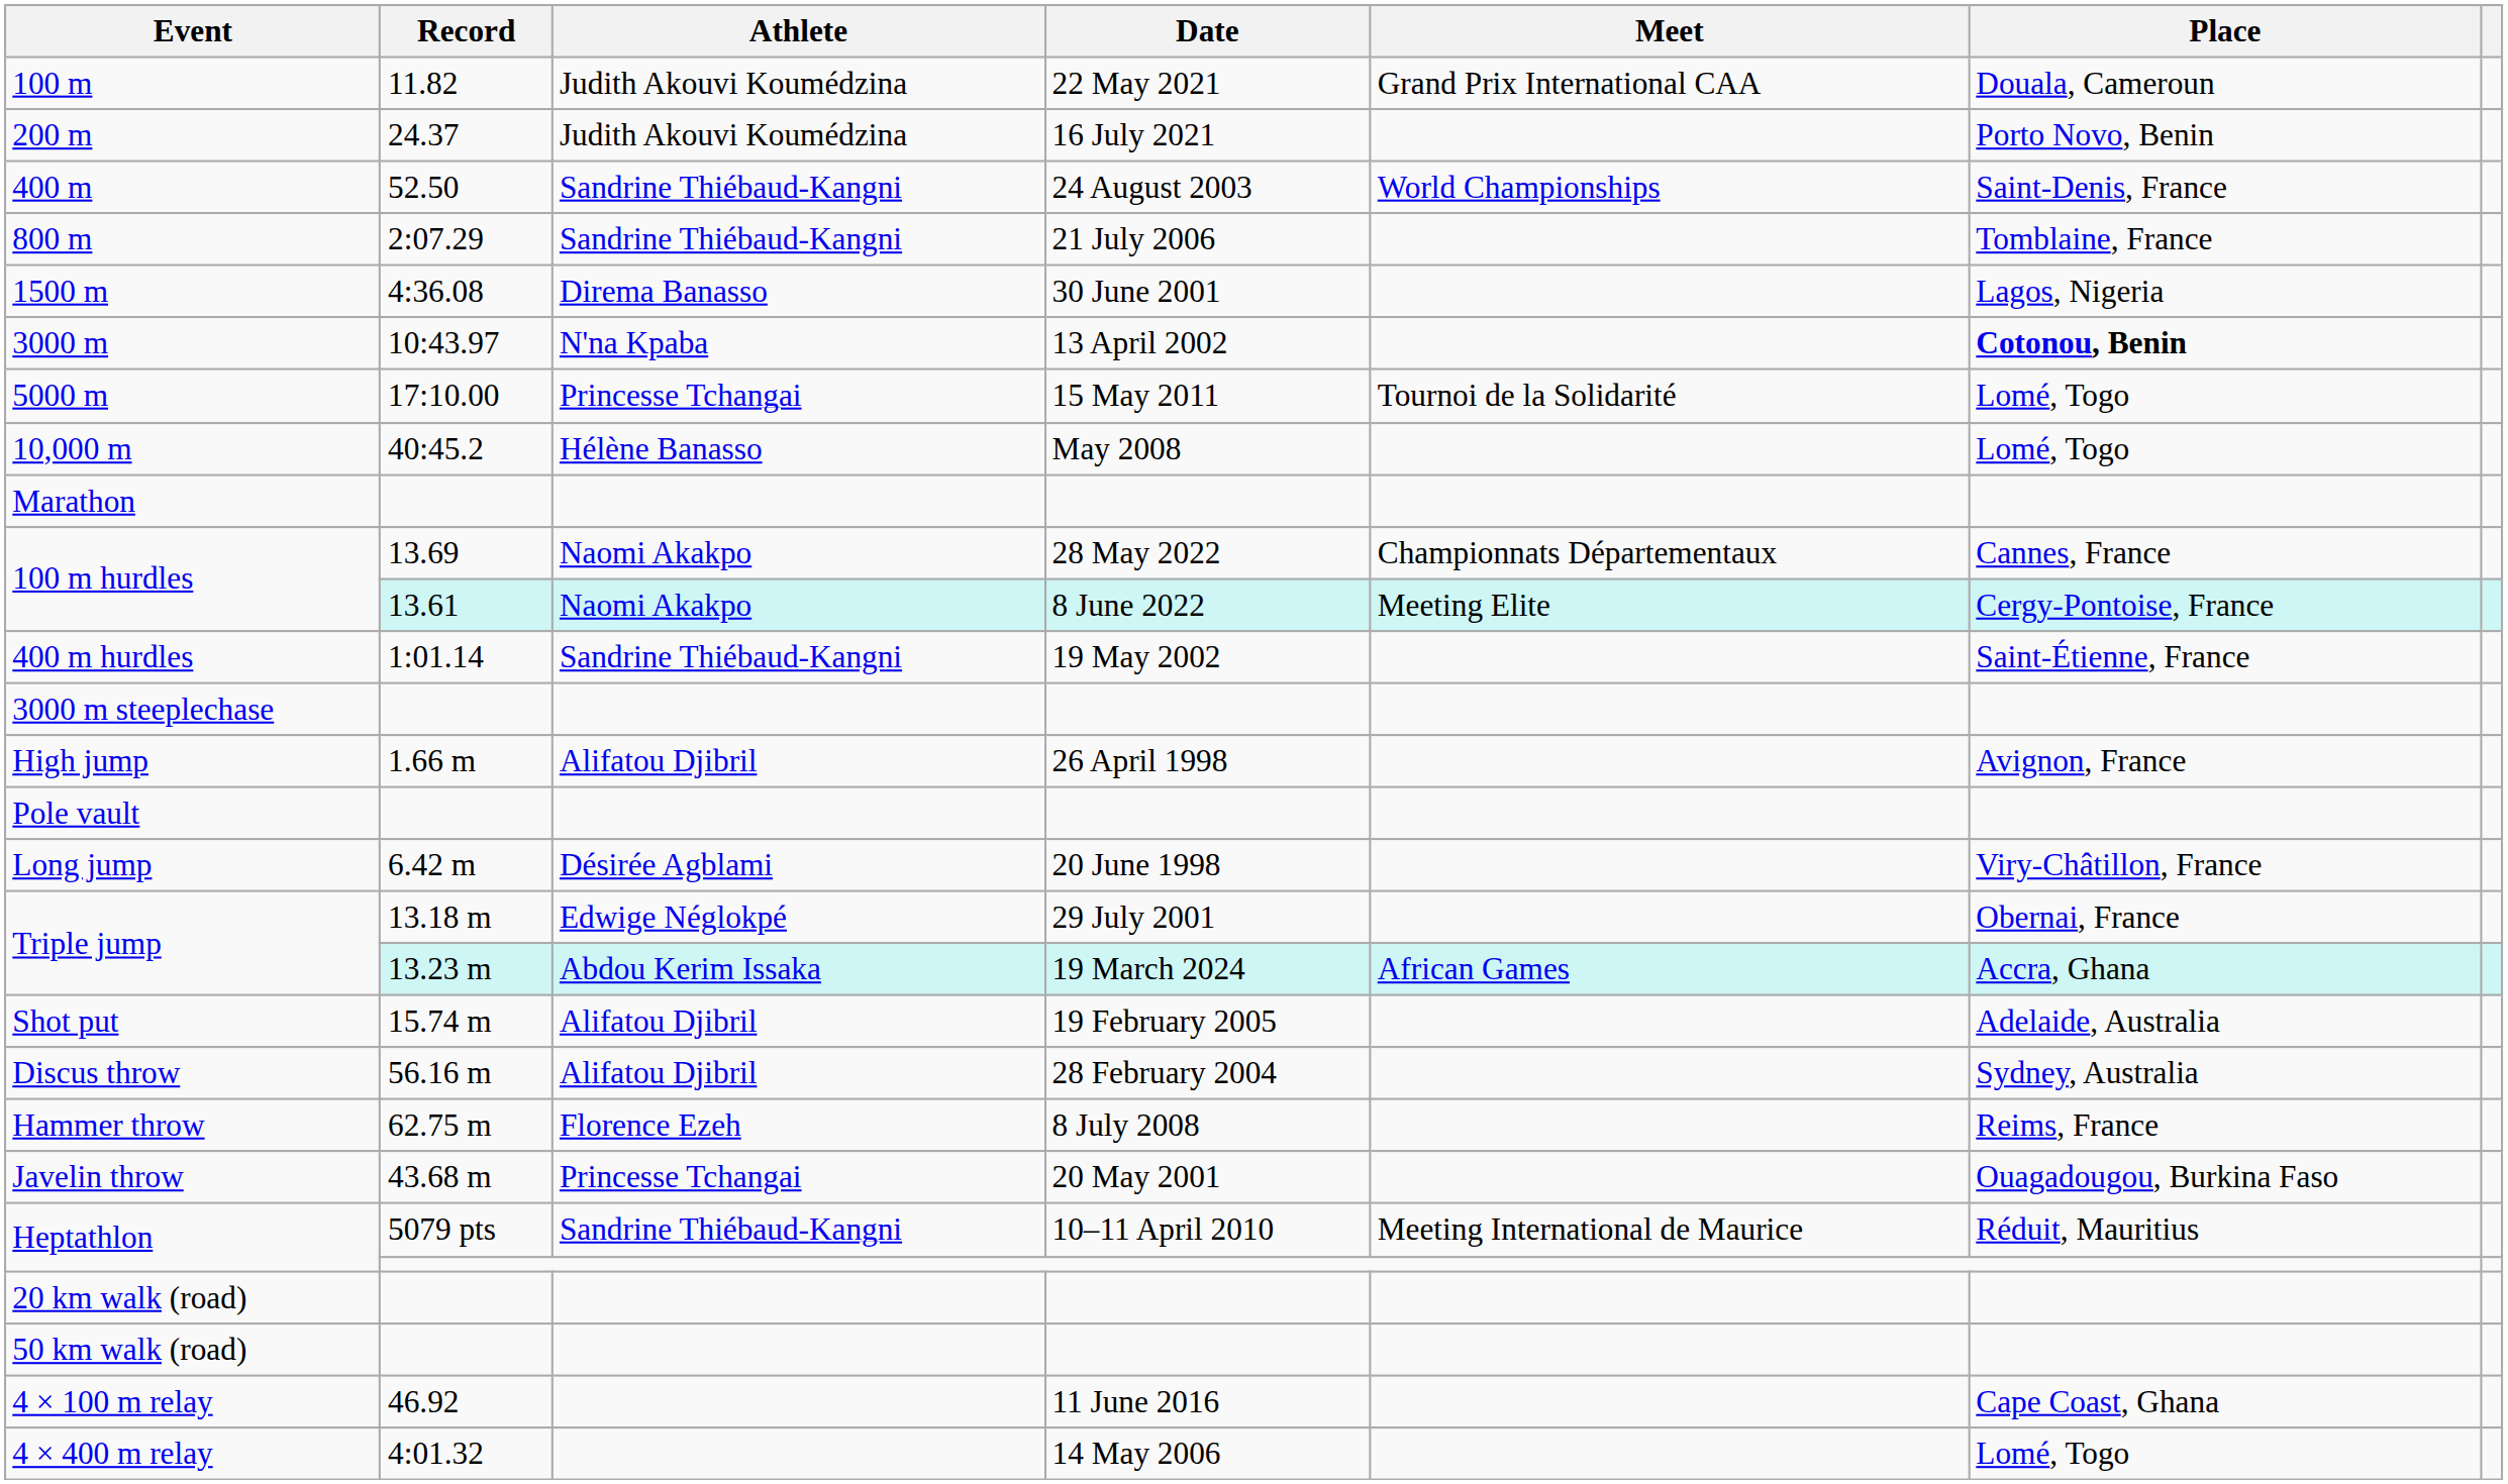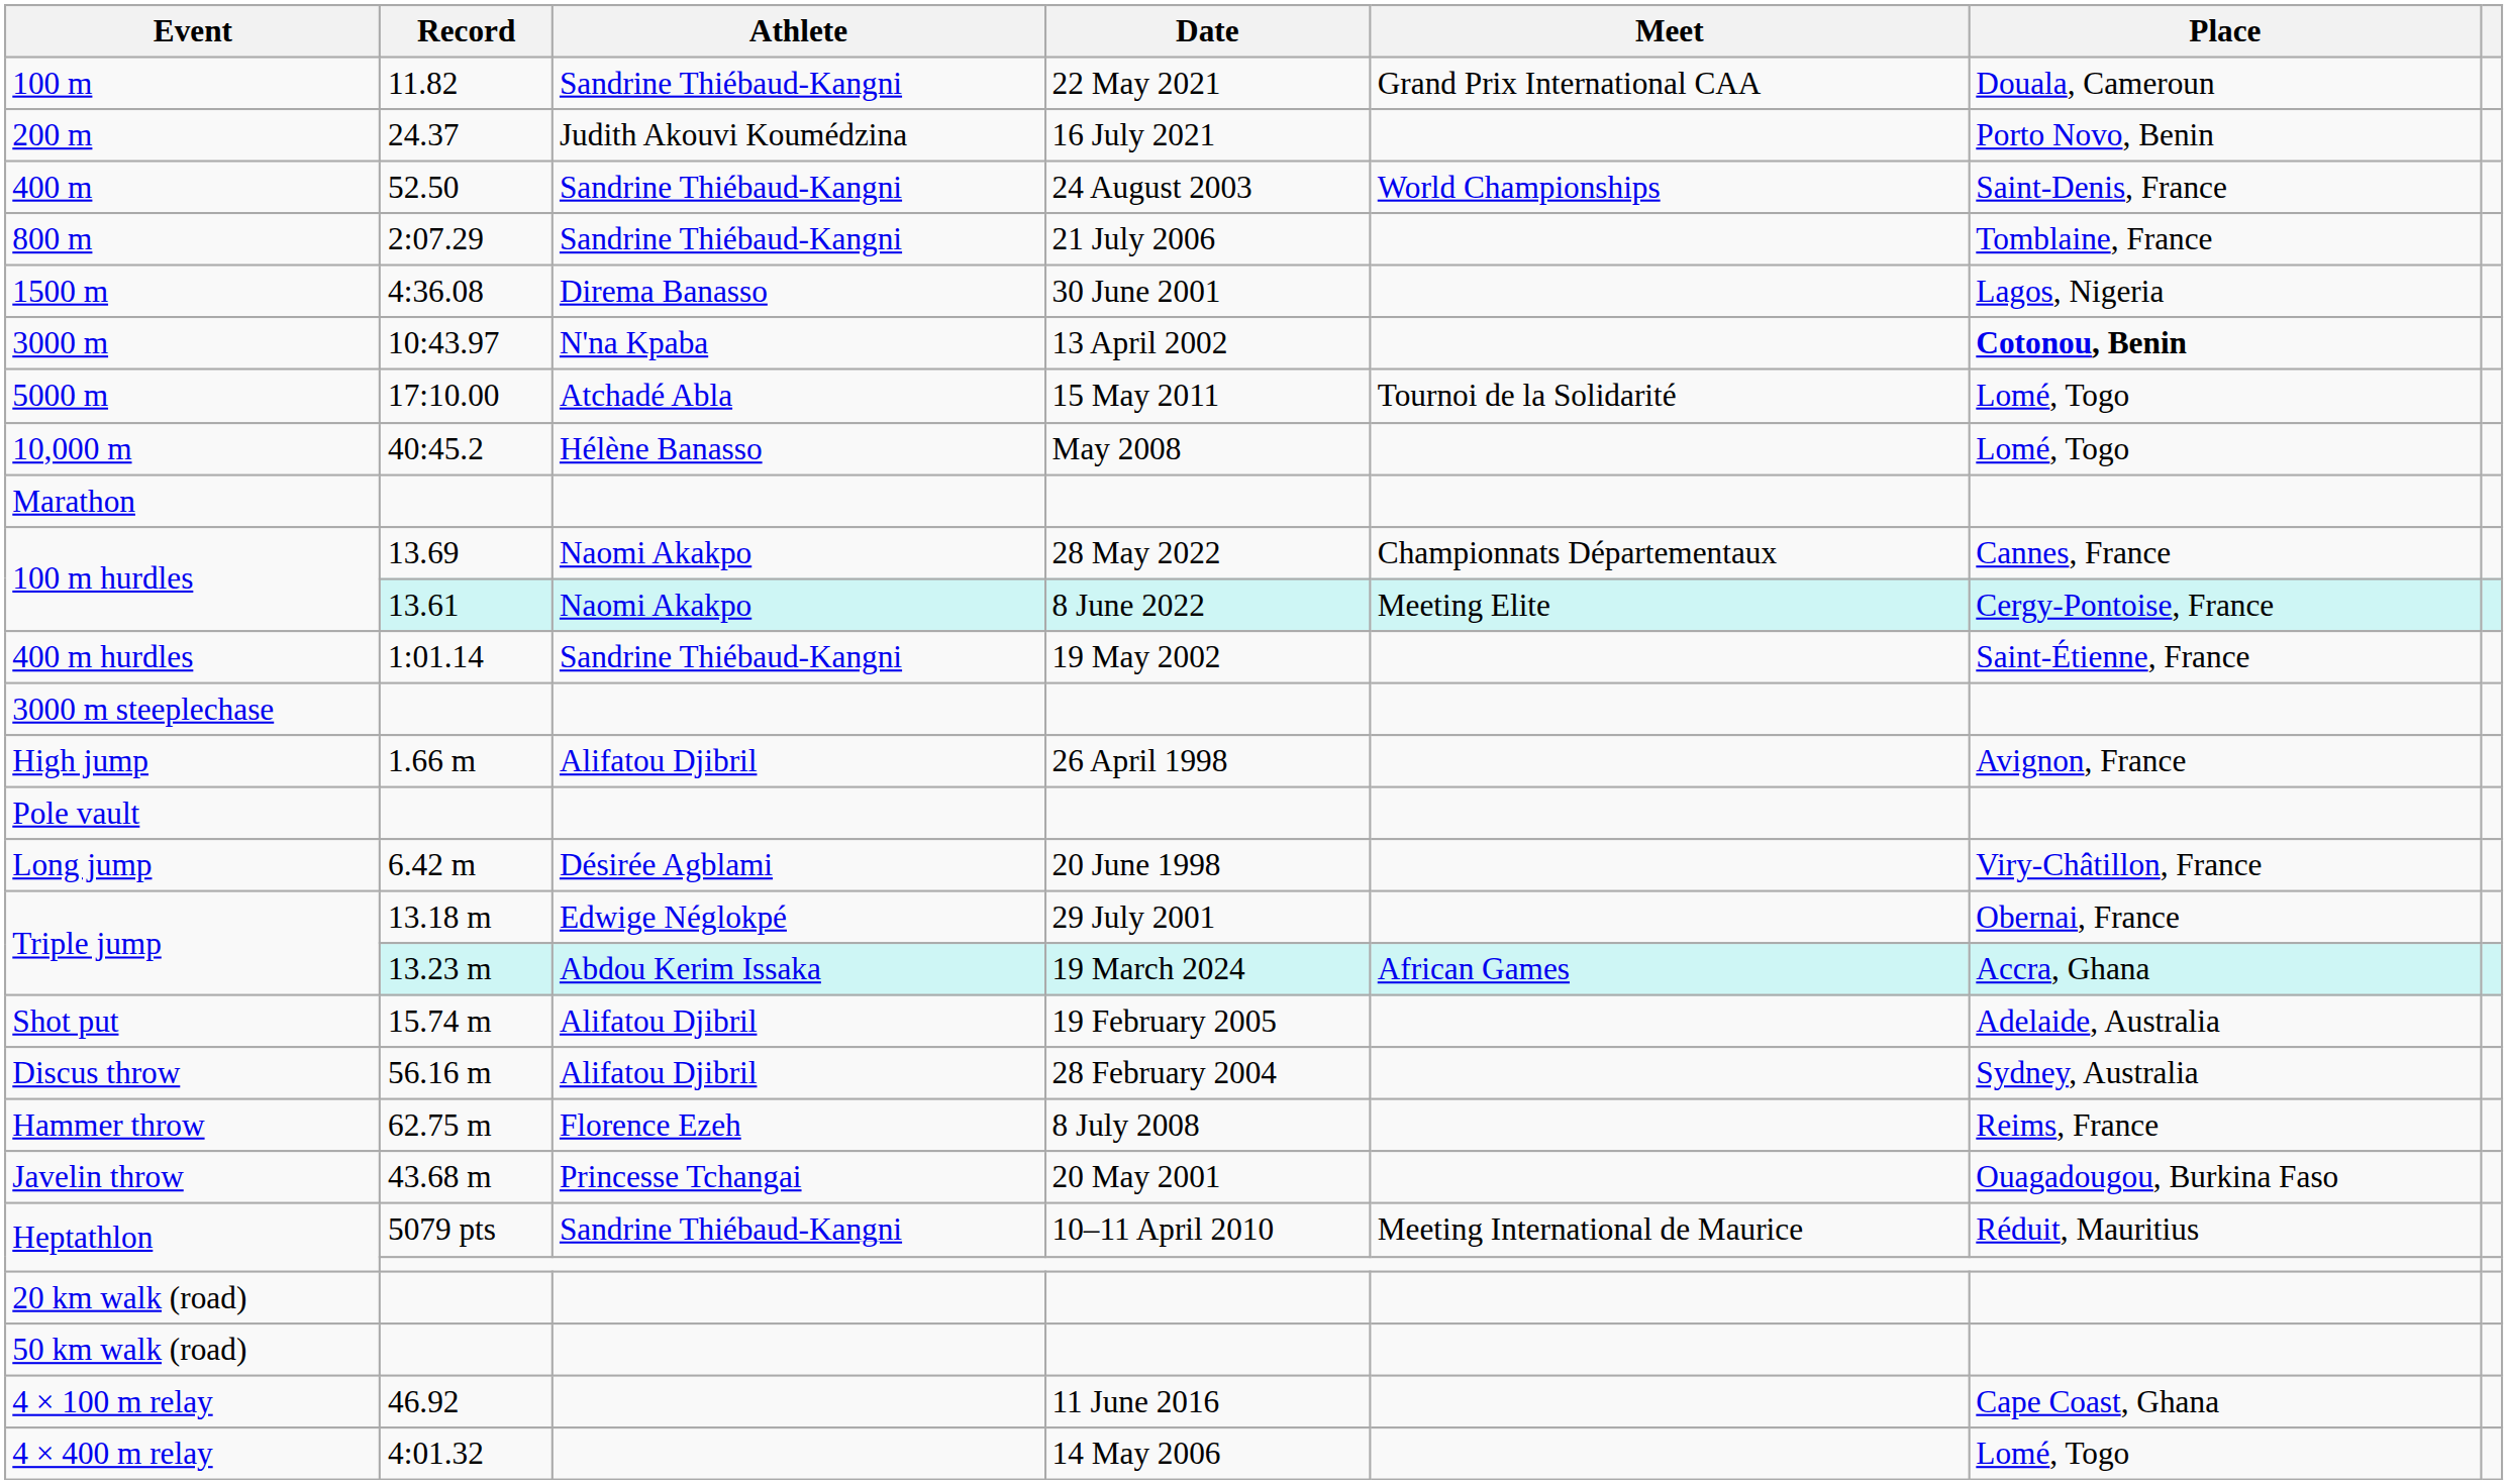100 m | Athlete: Judith Akouvi Koumédzina -> Sandrine Thiébaud-Kangni
5000 m | Athlete: Princesse Tchangai -> Atchadé Abla
